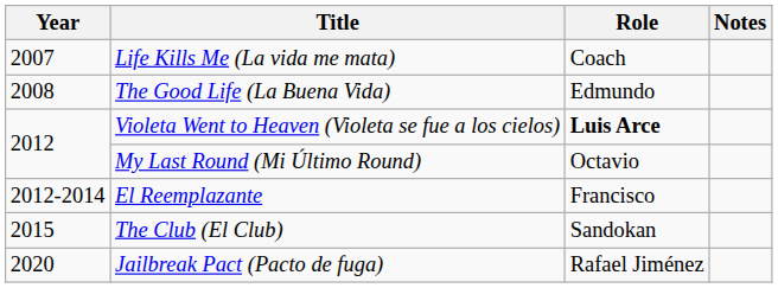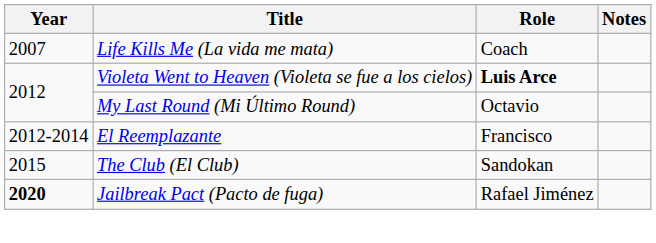- row: 2008 | The Good Life (La Buena Vida) | Edmundo
Jailbreak Pact (Pacto de fuga) | Year: normal -> bold
